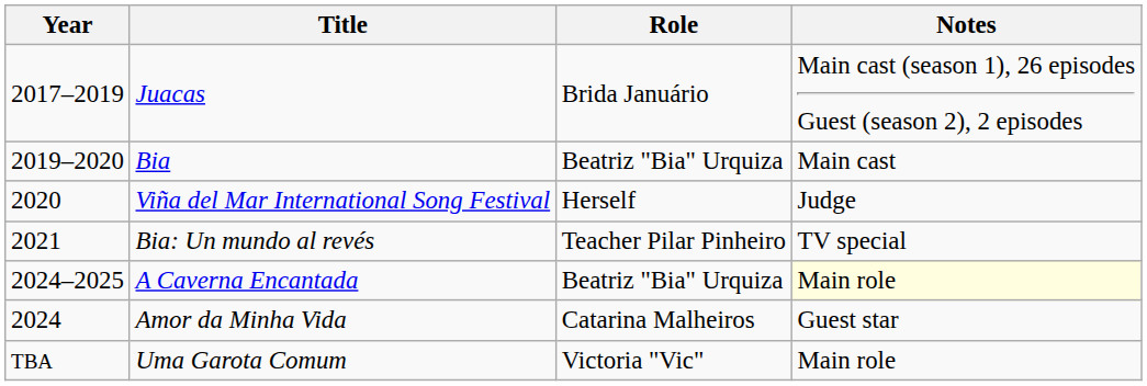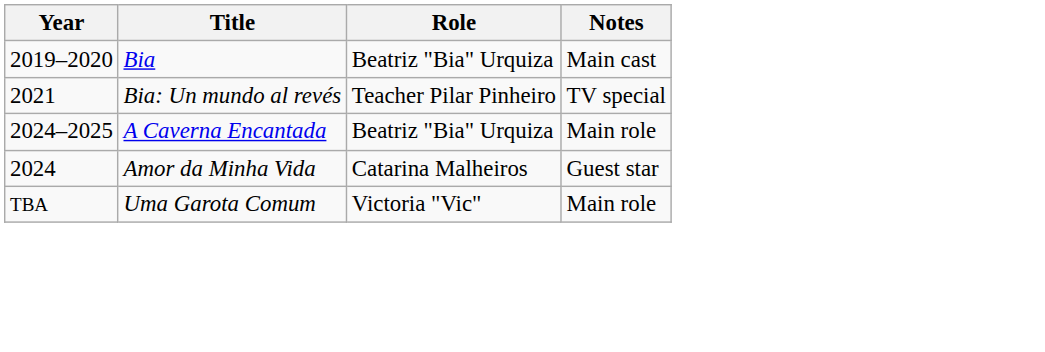- row: 2017–2019 | Juacas | Brida Januário | Main cast (season 1), 26 episodes Guest (season 2), 2 episodes
- row: 2020 | Viña del Mar International Song Festival | Herself | Judge
A Caverna Encantada | Notes: lightyellow background -> no background
